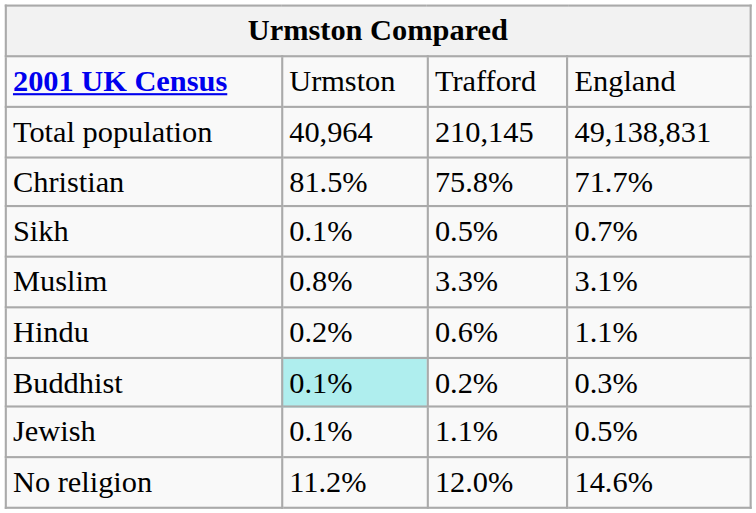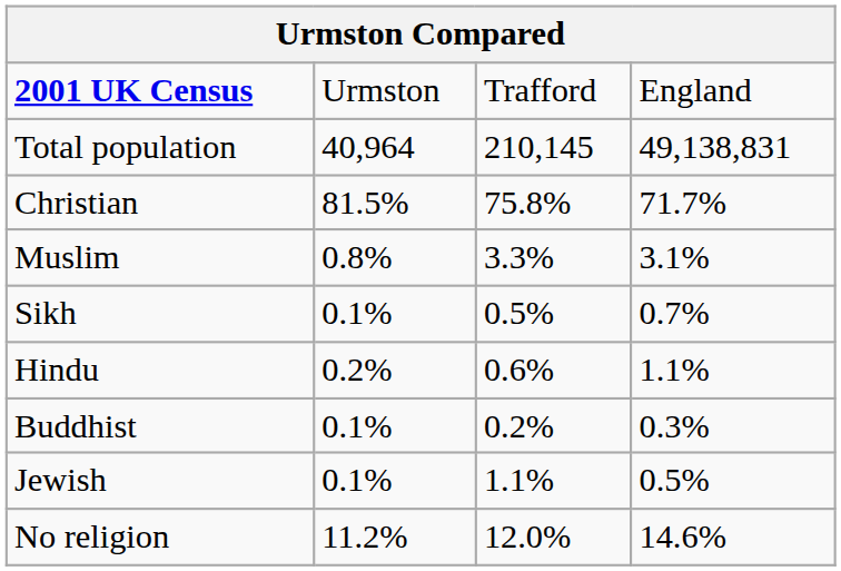rows swapped: Muslim <-> Sikh
Buddhist | column 2: paleturquoise background -> no background
